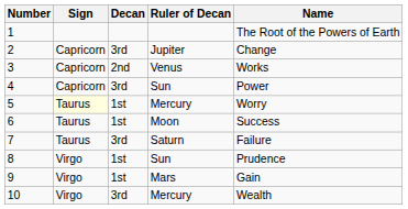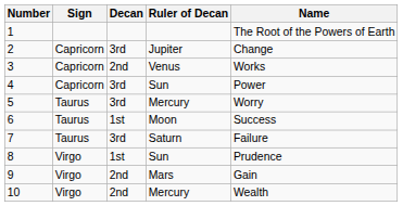5 | Sign: lightyellow background -> no background
5 | Decan: 1st -> 3rd
9 | Decan: 1st -> 2nd
10 | Decan: 3rd -> 2nd
